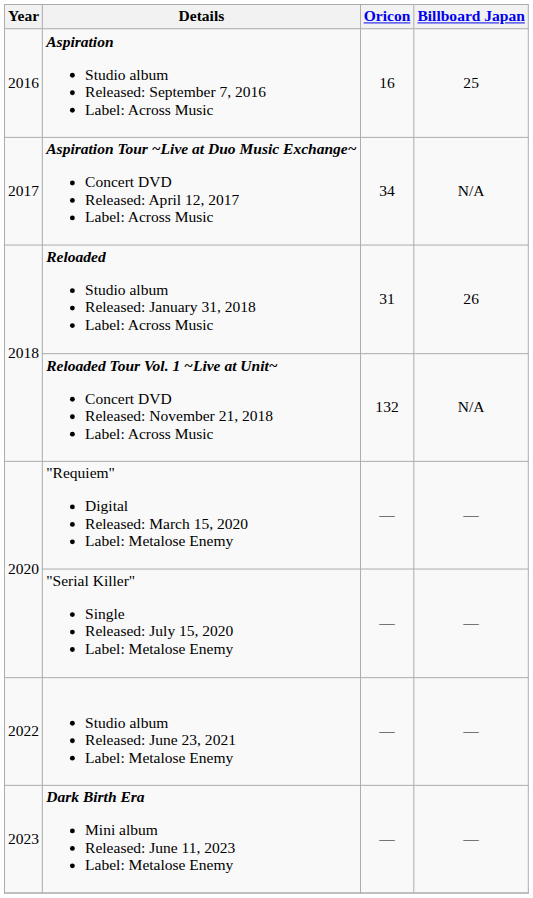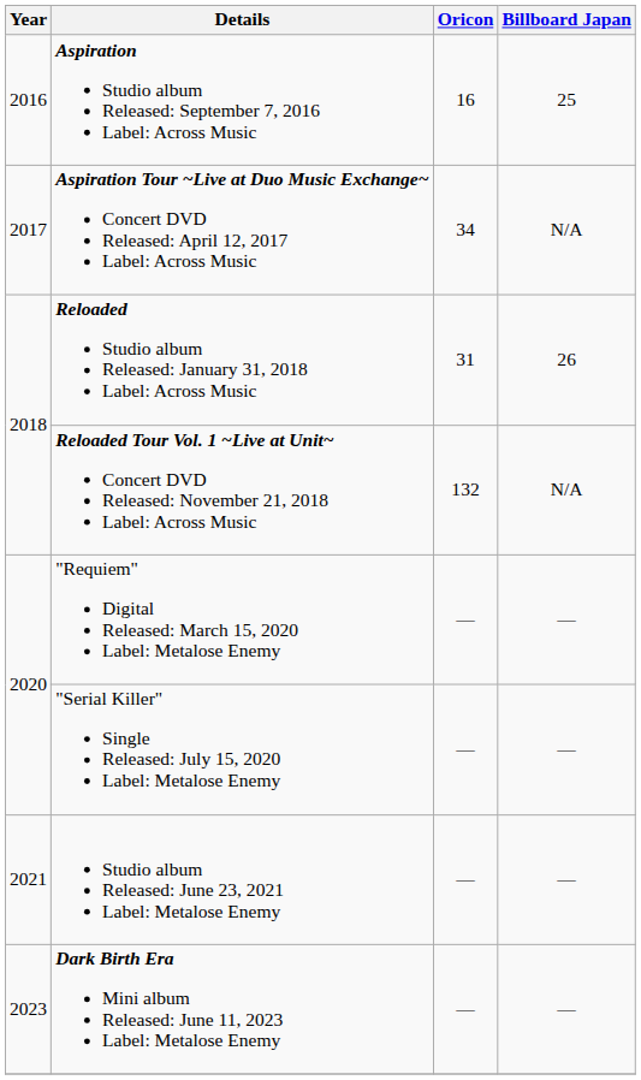Studio album Released: June 23, 2021 Label: Metalose Enemy | Year: 2022 -> 2021
